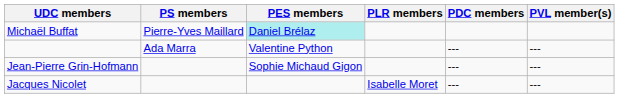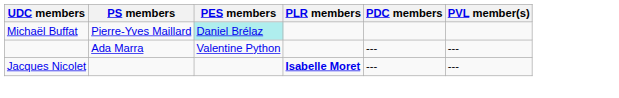- row: Jean-Pierre Grin-Hofmann | Sophie Michaud Gigon | --- | ---
Jacques Nicolet | PLR members: normal -> bold
